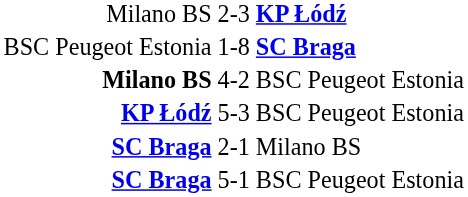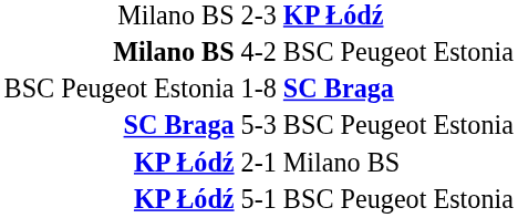rows swapped: 1-8 <-> 4-2
5-3 | column 1: KP Łódź -> SC Braga
2-1 | column 1: SC Braga -> KP Łódź
5-1 | column 1: SC Braga -> KP Łódź
